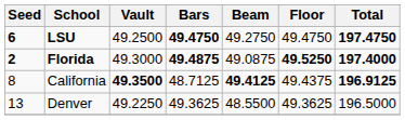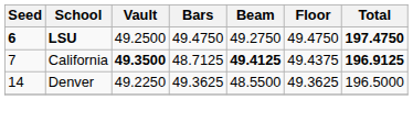LSU | Bars: bold -> normal
- row: 2 | Florida | 49.3000 | 49.4875 | 49.0875 | 49.5250 | 197.4000
California | Seed: 8 -> 7
Denver | Seed: 13 -> 14
